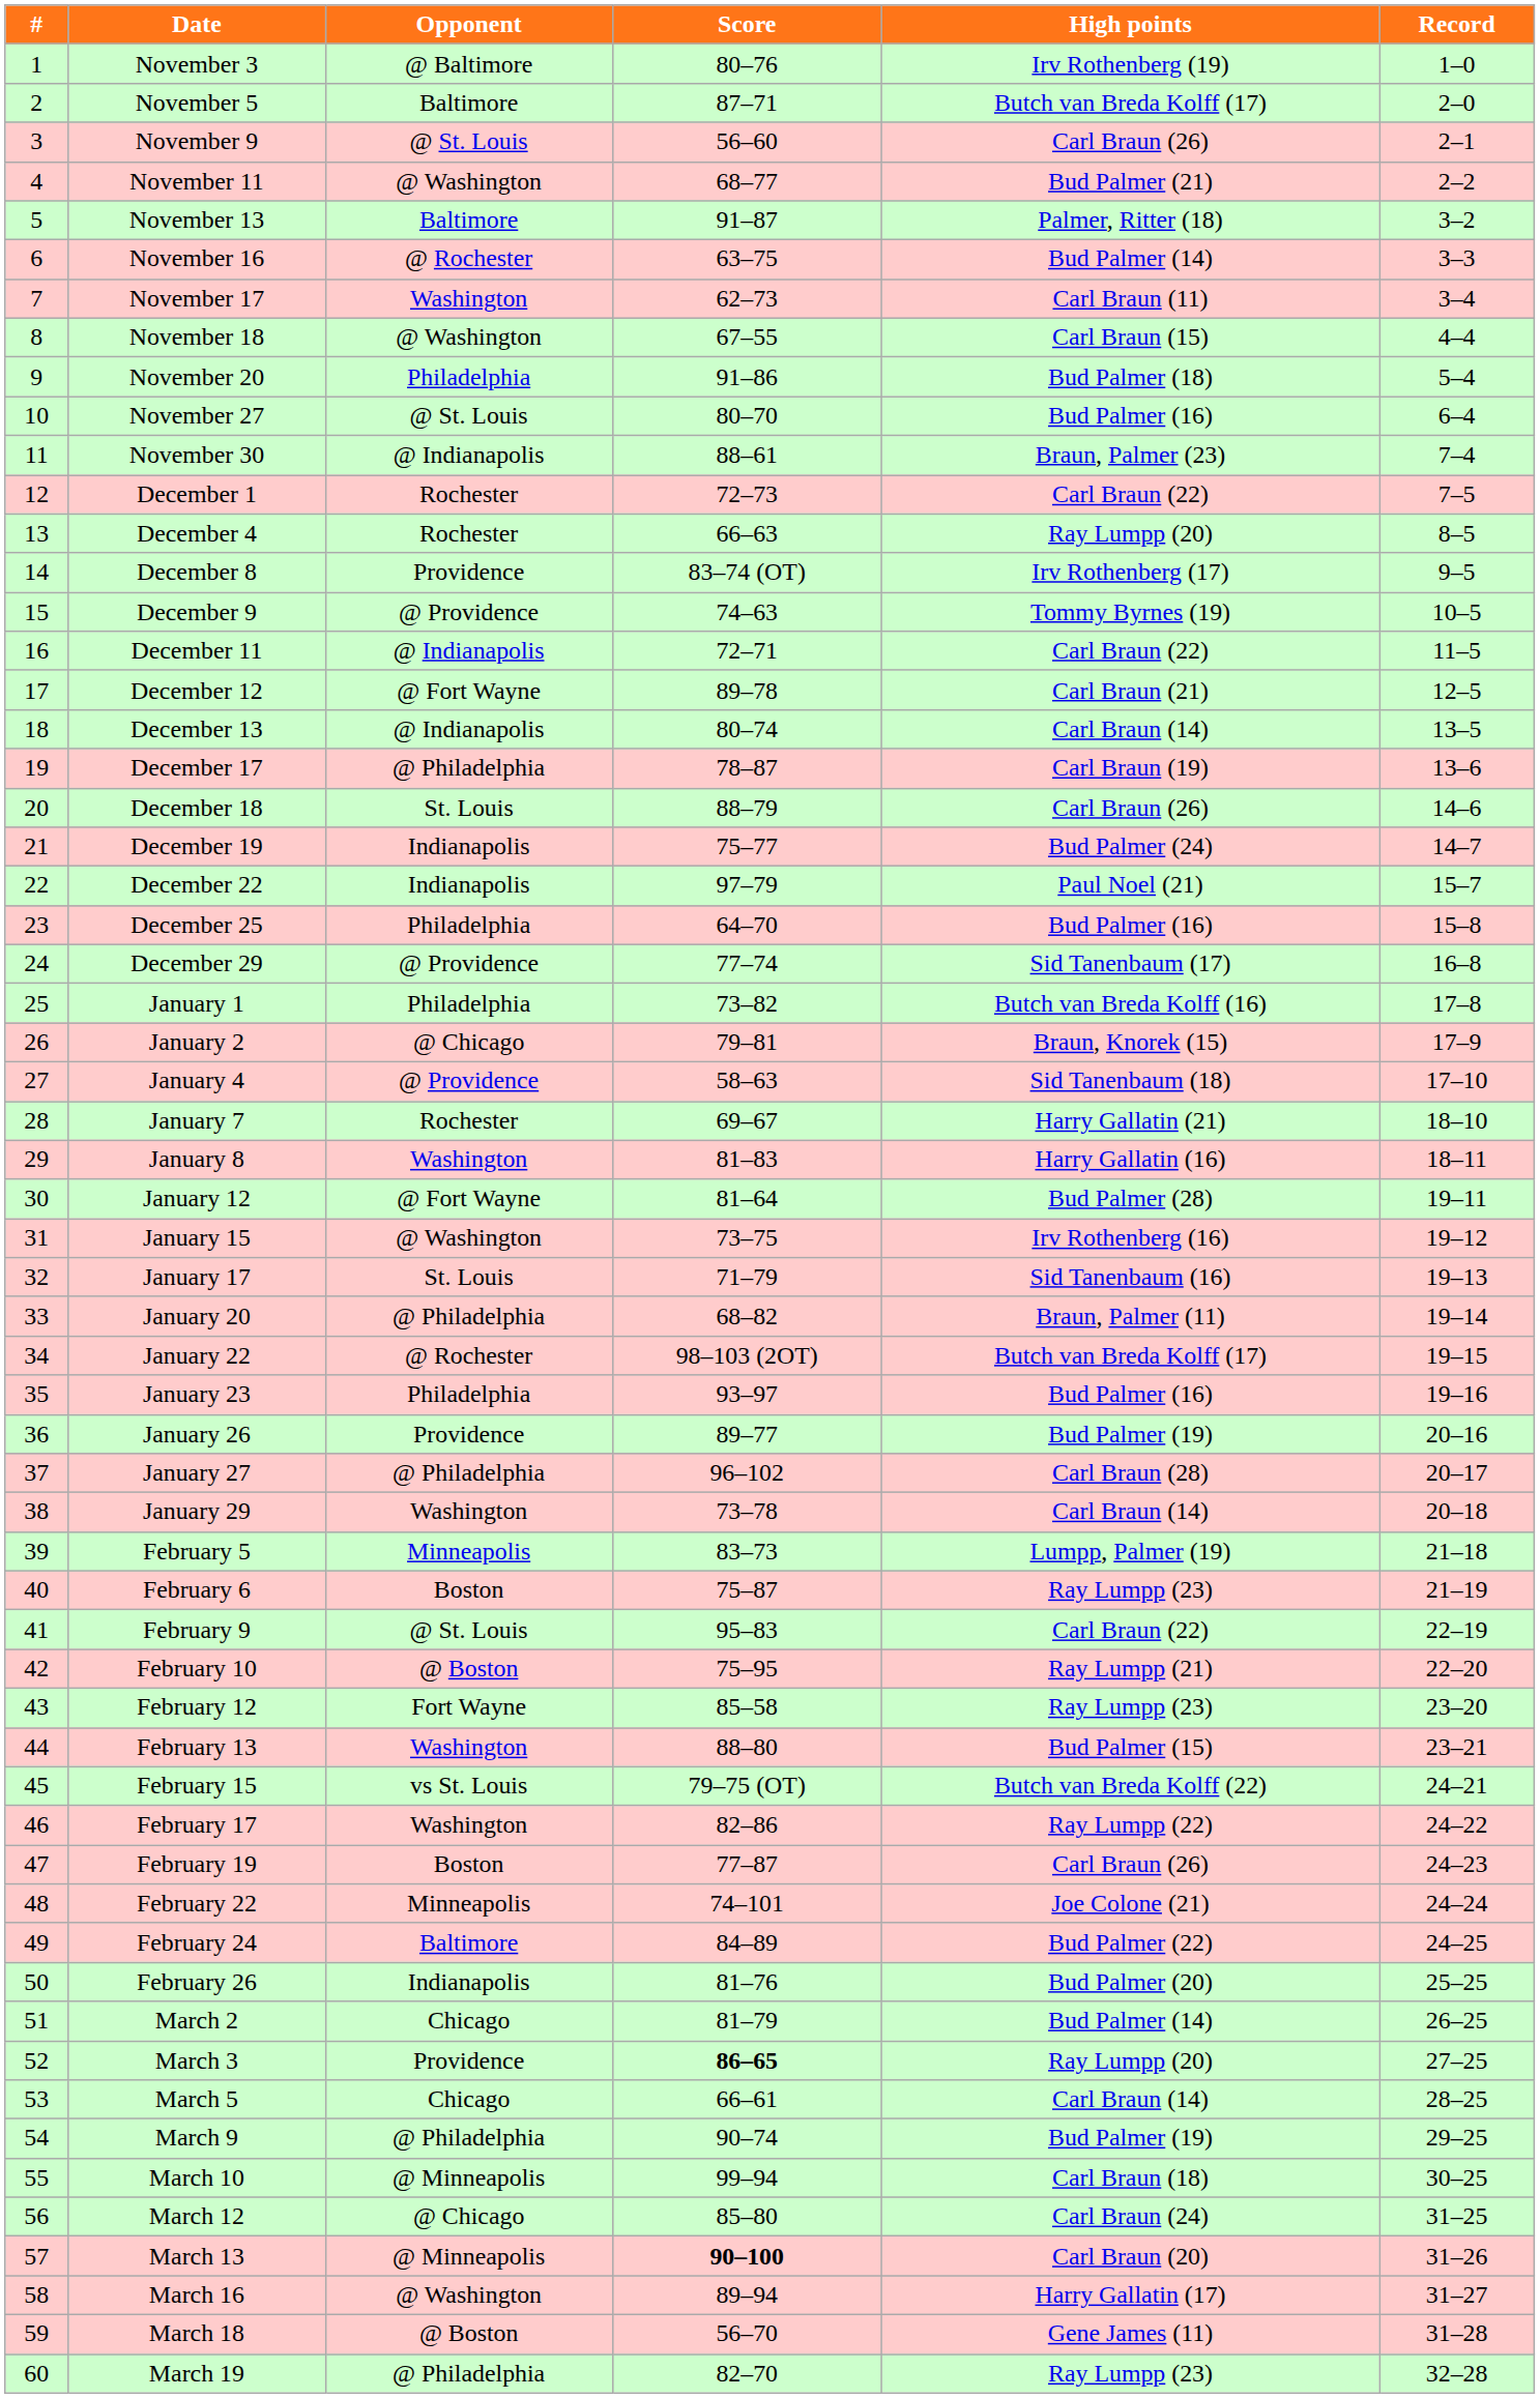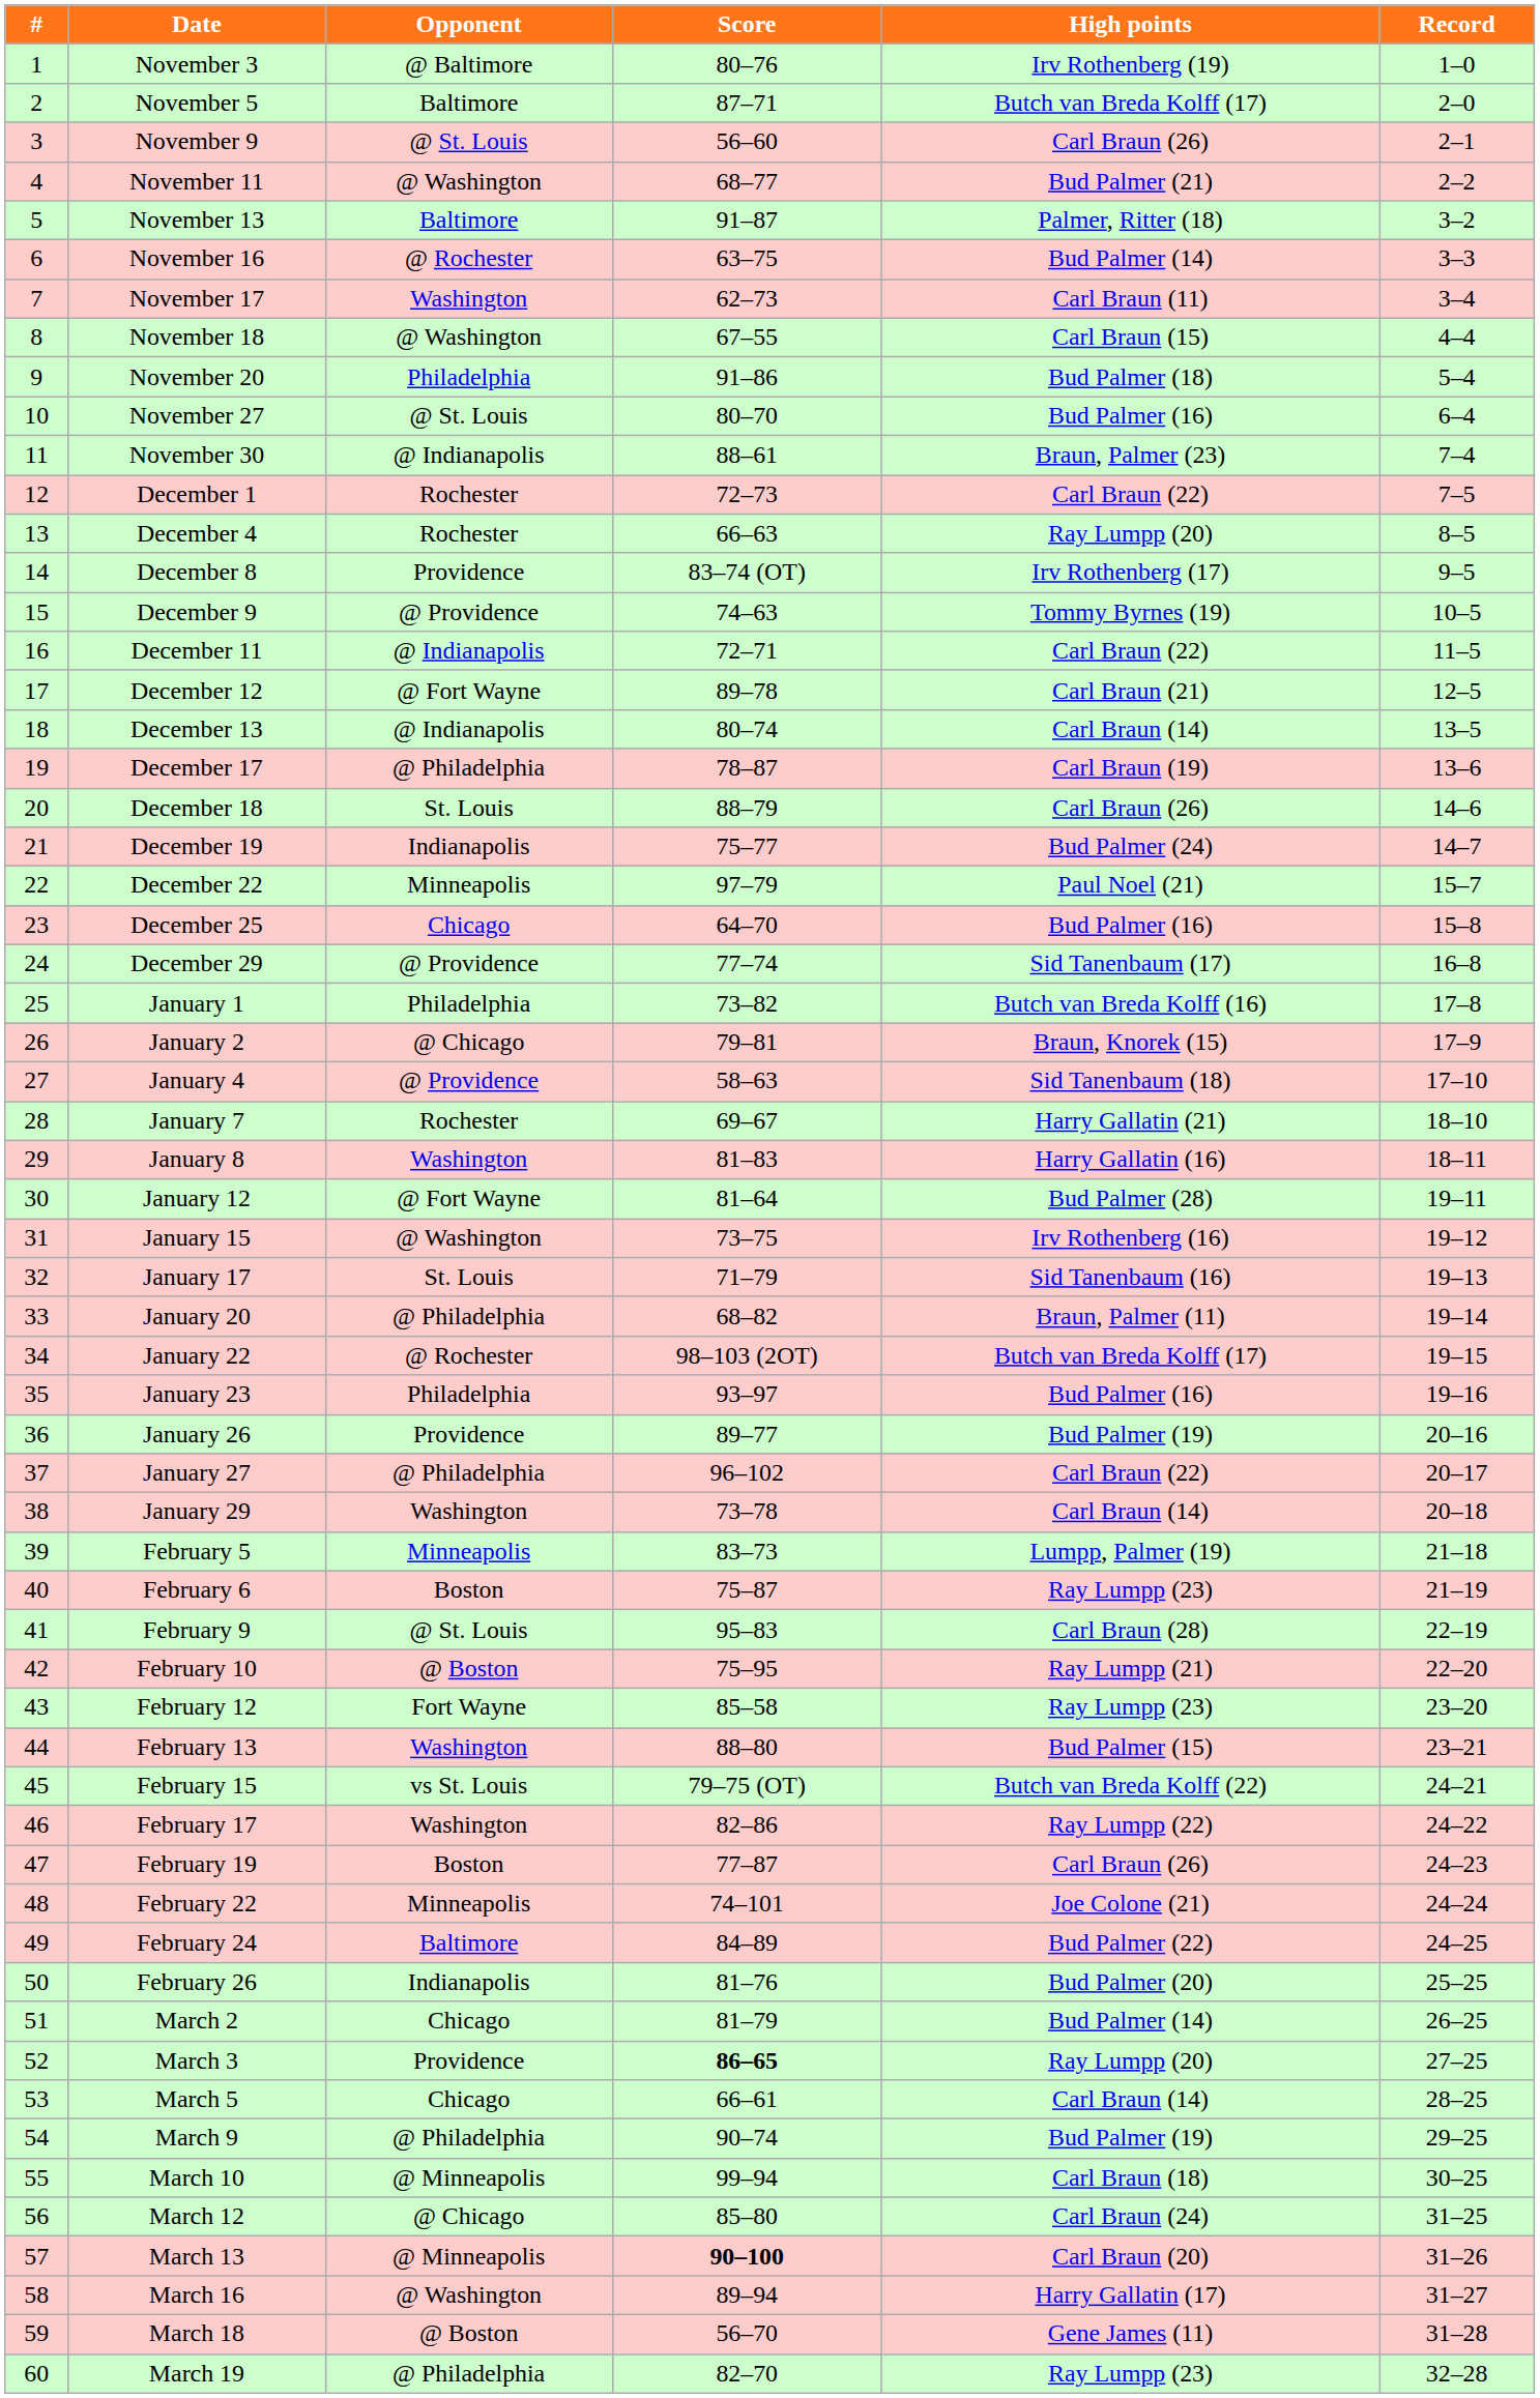December 22 | Opponent: Indianapolis -> Minneapolis
December 25 | Opponent: Philadelphia -> Chicago
January 27 | High points: Carl Braun (28) -> Carl Braun (22)
February 9 | High points: Carl Braun (22) -> Carl Braun (28)
